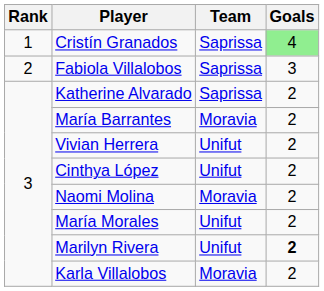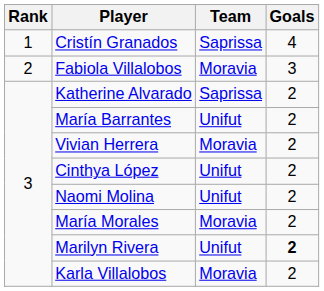Cristín Granados | Goals: lightgreen background -> no background
Fabiola Villalobos | Team: Saprissa -> Moravia
María Barrantes | Team: Moravia -> Unifut
Vivian Herrera | Team: Unifut -> Moravia
Naomi Molina | Team: Moravia -> Unifut
María Morales | Team: Unifut -> Moravia
